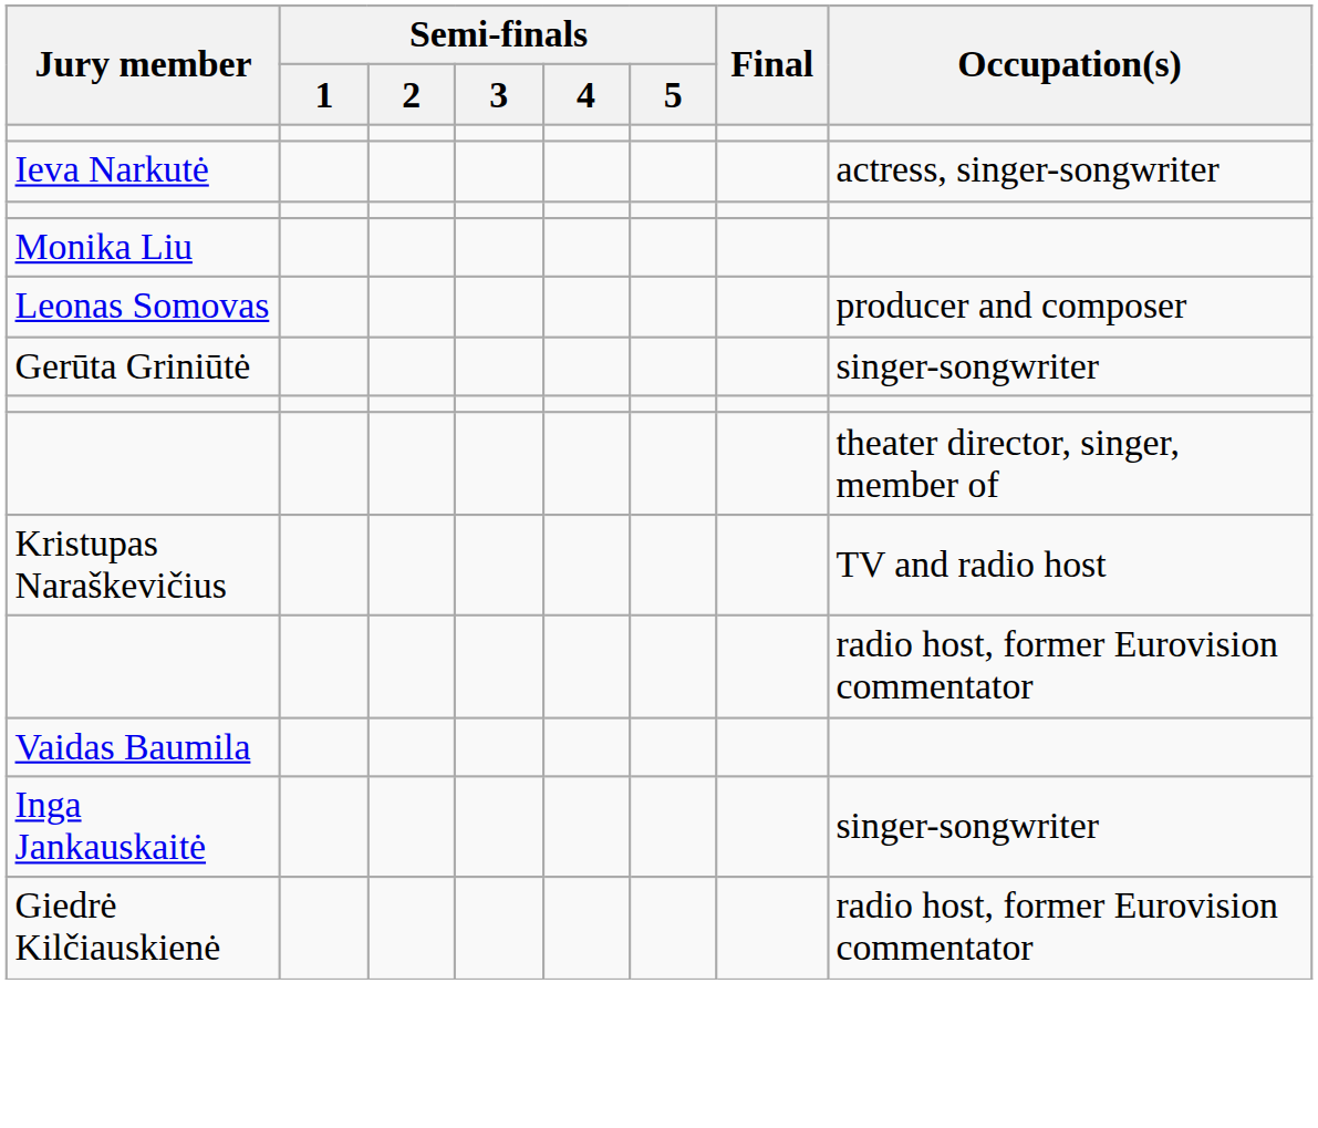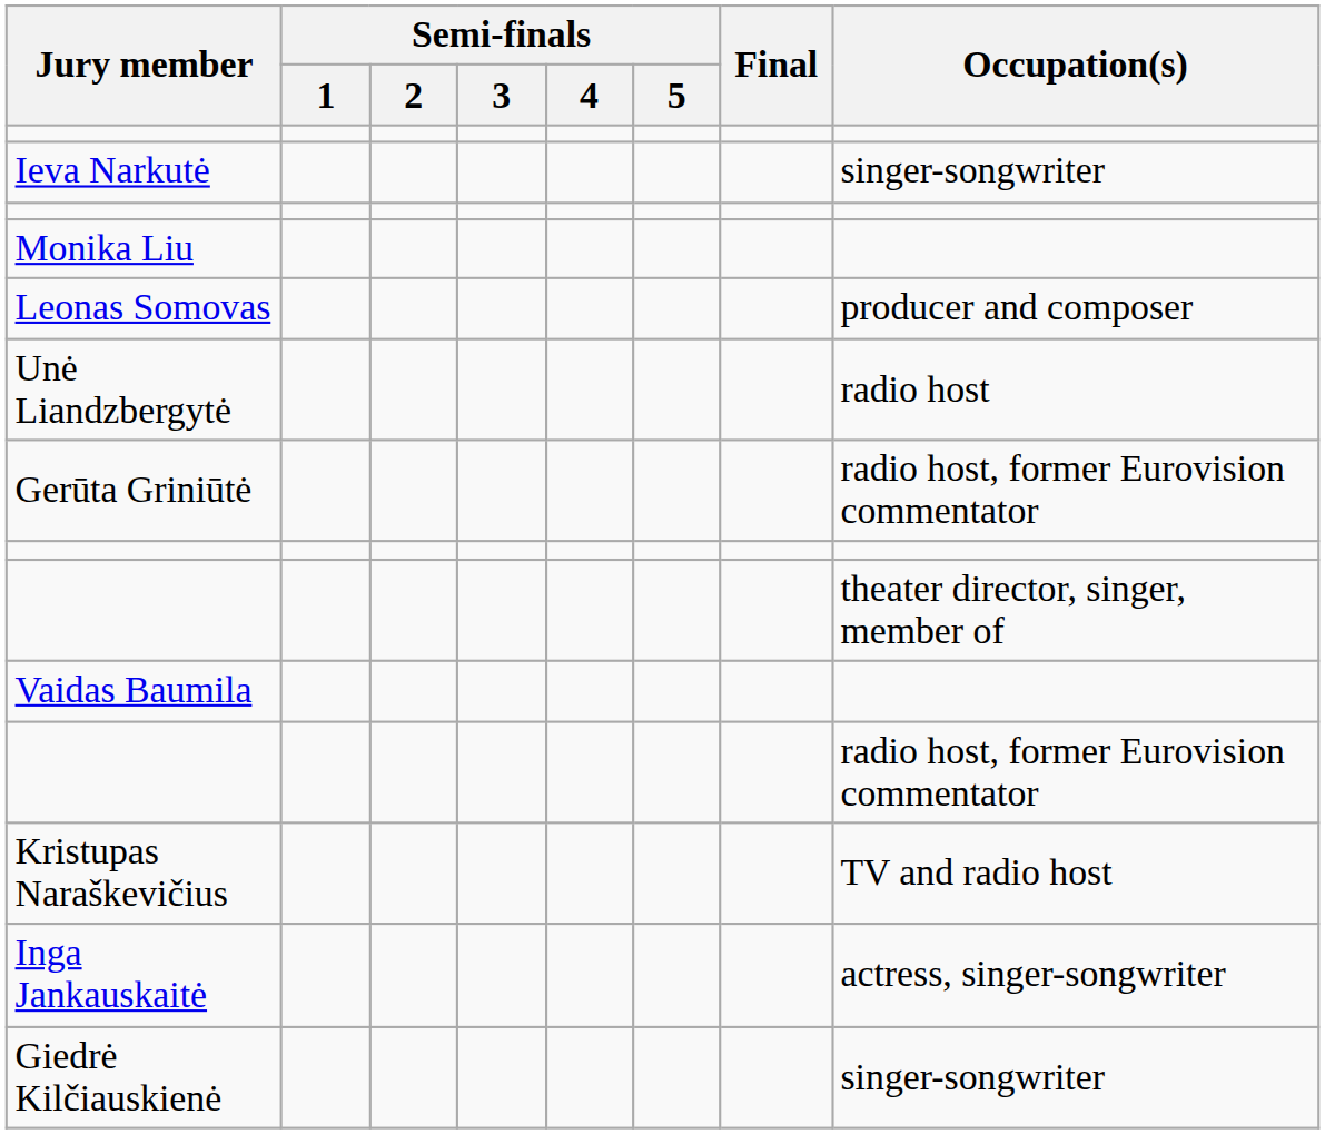Ieva Narkutė | Occupation(s): actress, singer-songwriter -> singer-songwriter
+ row: Unė Liandzbergytė | radio host
Gerūta Griniūtė | Occupation(s): singer-songwriter -> radio host, former Eurovision commentator
rows swapped: Kristupas Naraškevičius <-> Vaidas Baumila
Inga Jankauskaitė | Occupation(s): singer-songwriter -> actress, singer-songwriter
Giedrė Kilčiauskienė | Occupation(s): radio host, former Eurovision commentator -> singer-songwriter
